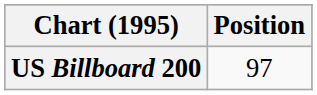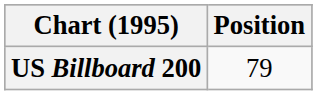US Billboard 200 | Position: 97 -> 79
